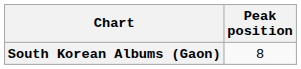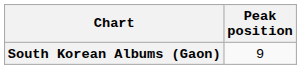South Korean Albums (Gaon) | Peak position: 8 -> 9
